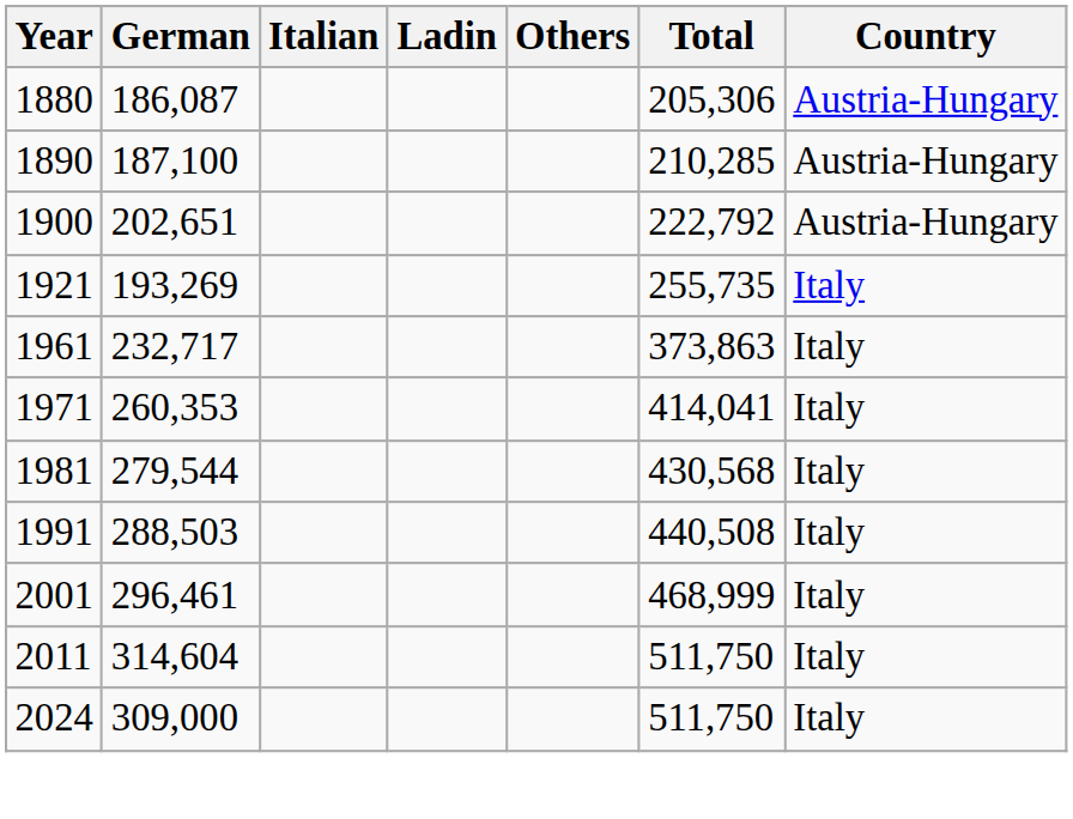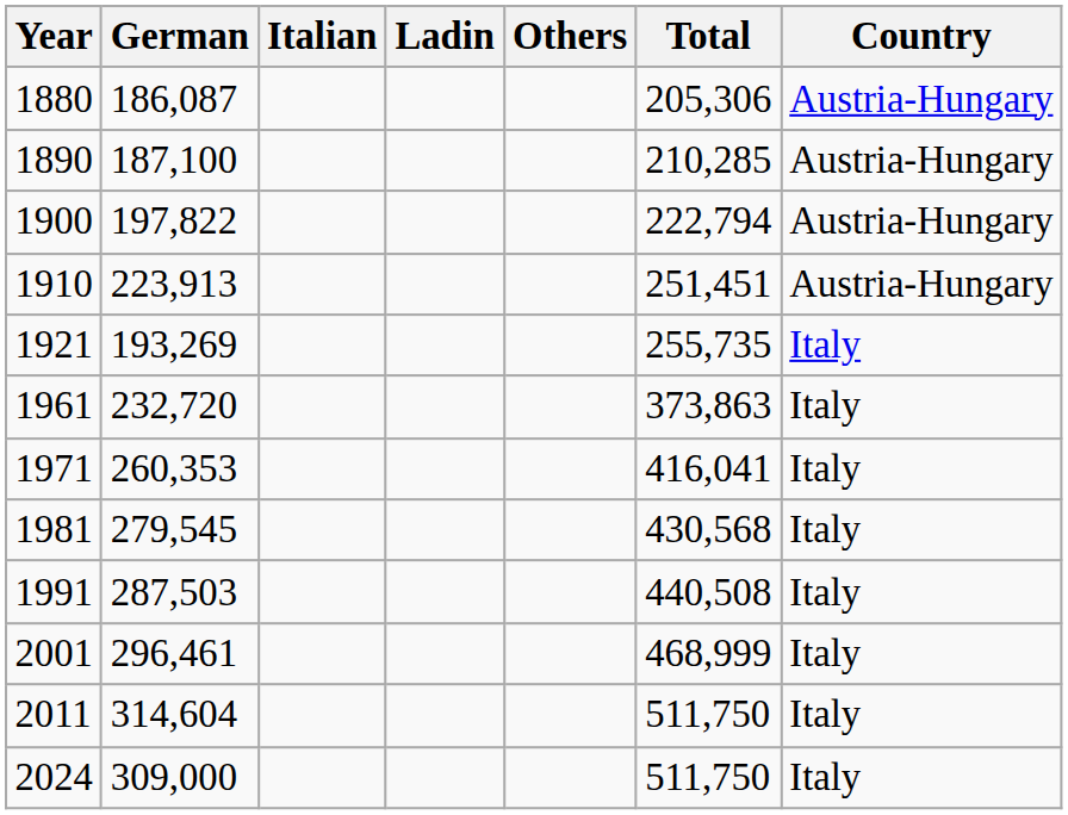1900 | German: 202,651 -> 197,822
1900 | Total: 222,792 -> 222,794
+ row: 1910 | 223,913 | 251,451 | Austria-Hungary
1961 | German: 232,717 -> 232,720
1971 | Total: 414,041 -> 416,041
1981 | German: 279,544 -> 279,545
1991 | German: 288,503 -> 287,503
